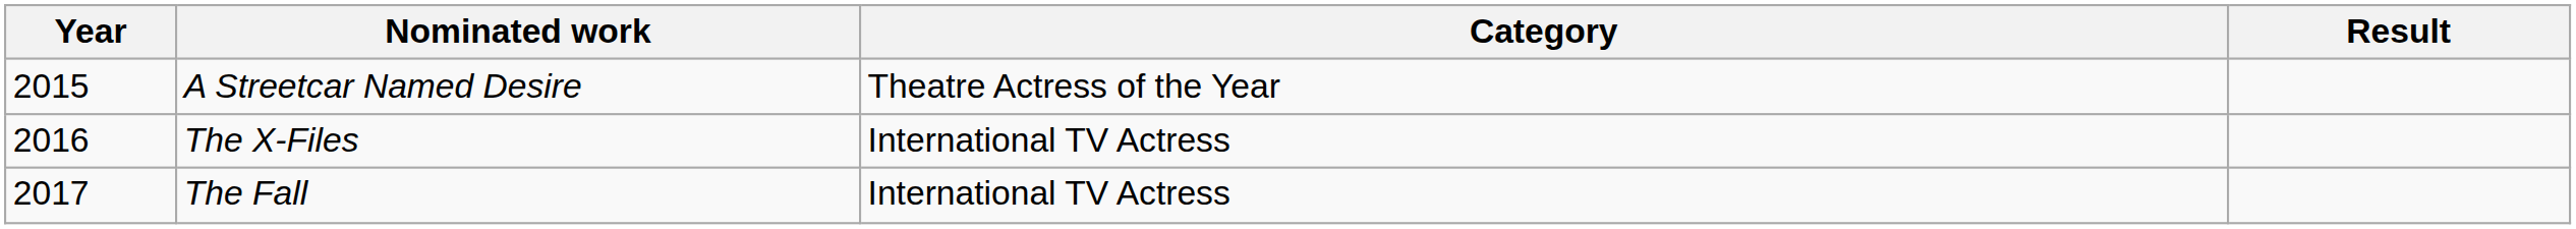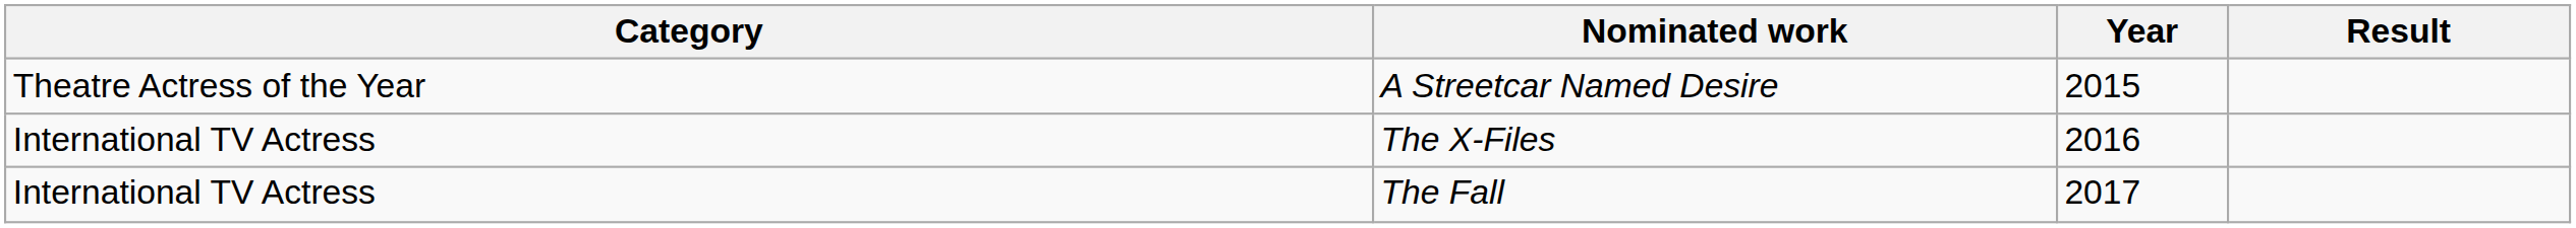columns swapped: Year <-> Category
